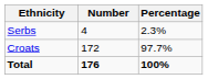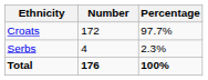rows swapped: Croats <-> Serbs
